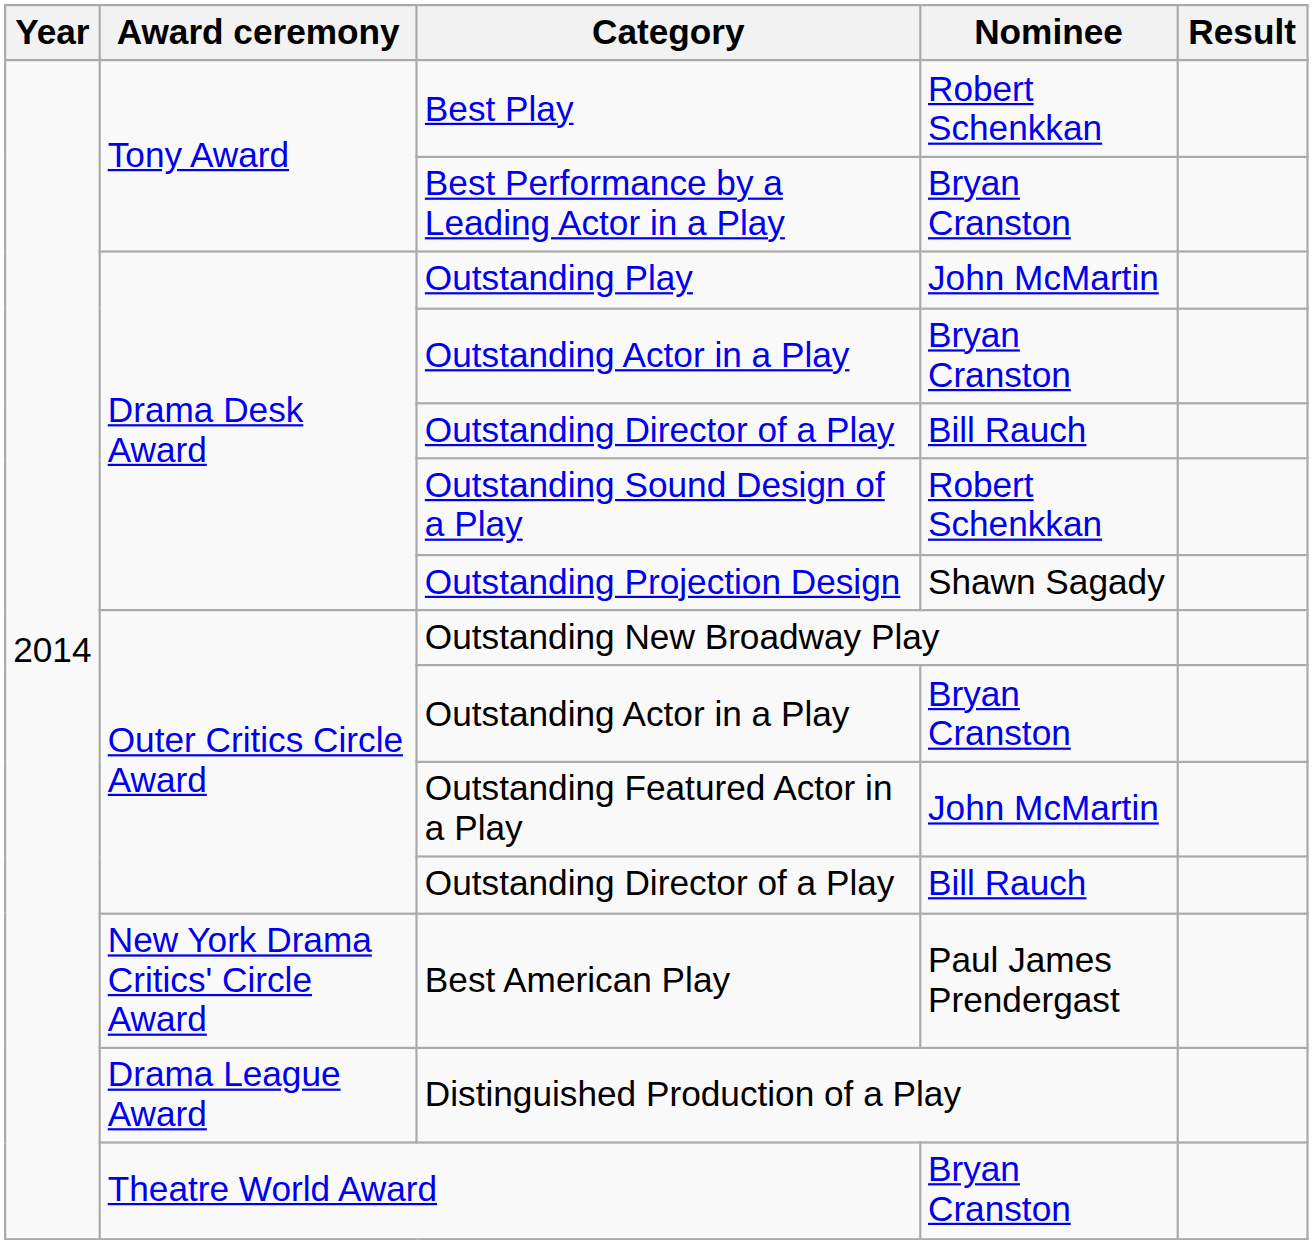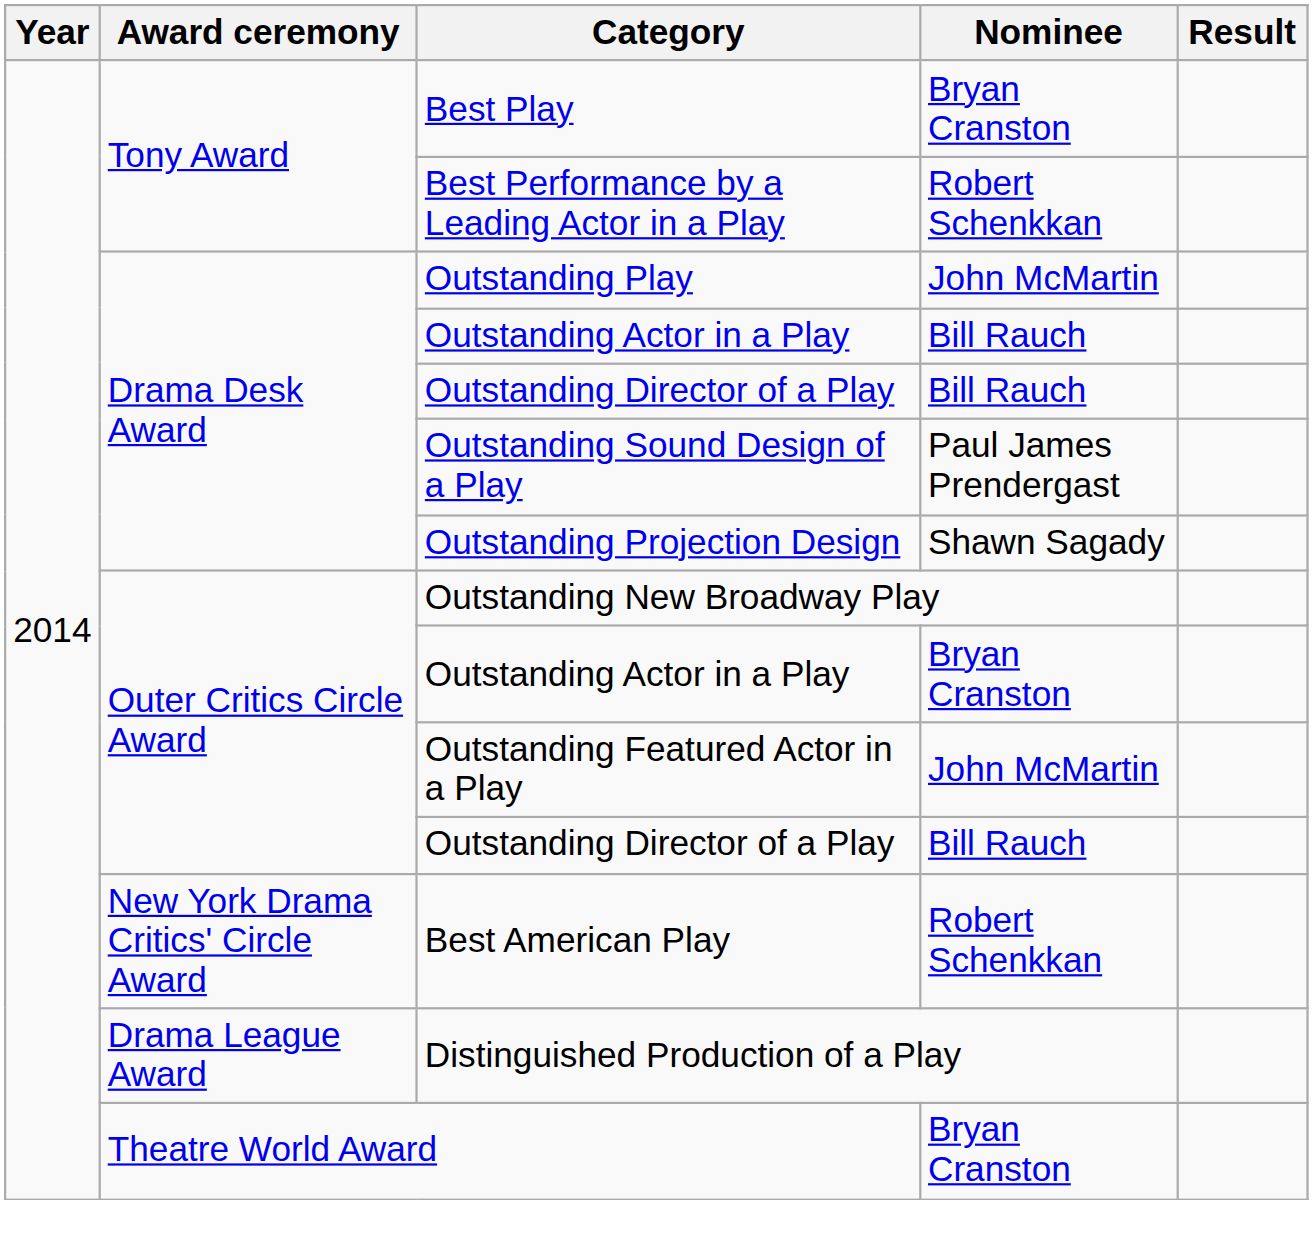Best Play | Nominee: Robert Schenkkan -> Bryan Cranston
Best Performance by a Leading Actor in a Play | Nominee: Bryan Cranston -> Robert Schenkkan
Drama Desk Award / Outstanding Actor in a Play | Nominee: Bryan Cranston -> Bill Rauch
Outstanding Sound Design of a Play | Nominee: Robert Schenkkan -> Paul James Prendergast
Best American Play | Nominee: Paul James Prendergast -> Robert Schenkkan
